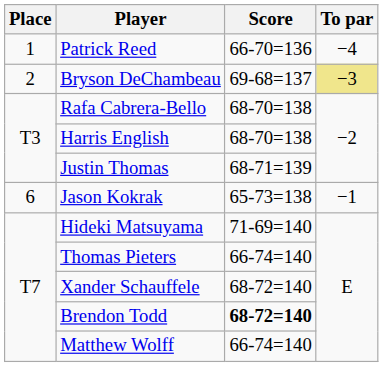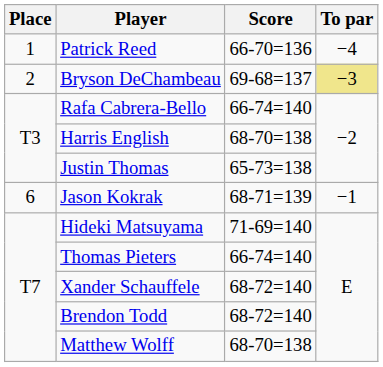Rafa Cabrera-Bello | Score: 68-70=138 -> 66-74=140
Justin Thomas | Score: 68-71=139 -> 65-73=138
Jason Kokrak | Score: 65-73=138 -> 68-71=139
Brendon Todd | Score: bold -> normal
Matthew Wolff | Score: 66-74=140 -> 68-70=138
